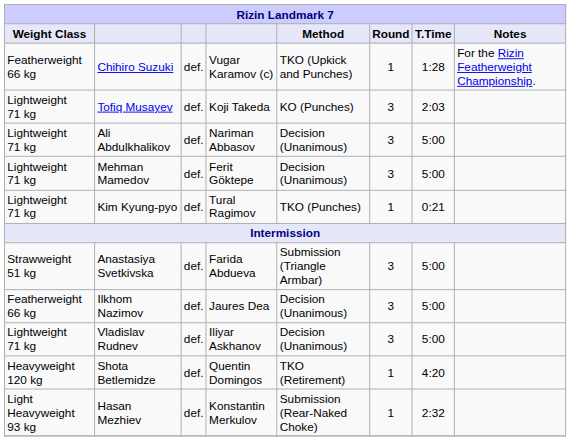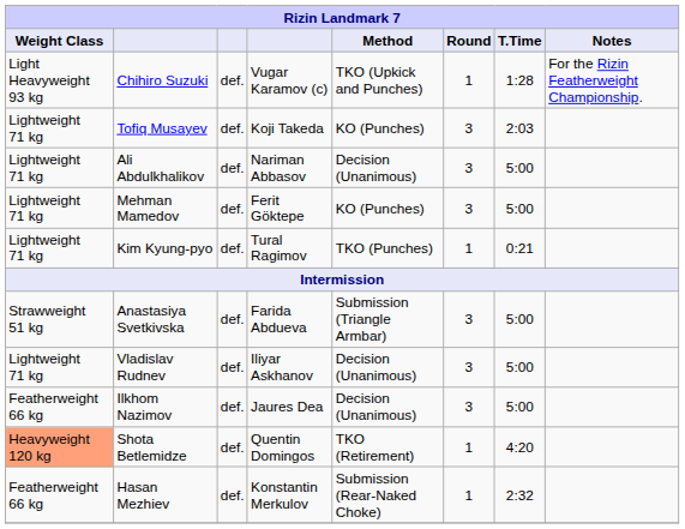Chihiro Suzuki | Weight Class: Featherweight 66 kg -> Light Heavyweight 93 kg
Mehman Mamedov | Method: Decision (Unanimous) -> KO (Punches)
rows swapped: Ilkhom Nazimov <-> Vladislav Rudnev
Shota Betlemidze | Weight Class: no background -> lightsalmon background
Hasan Mezhiev | Weight Class: Light Heavyweight 93 kg -> Featherweight 66 kg
